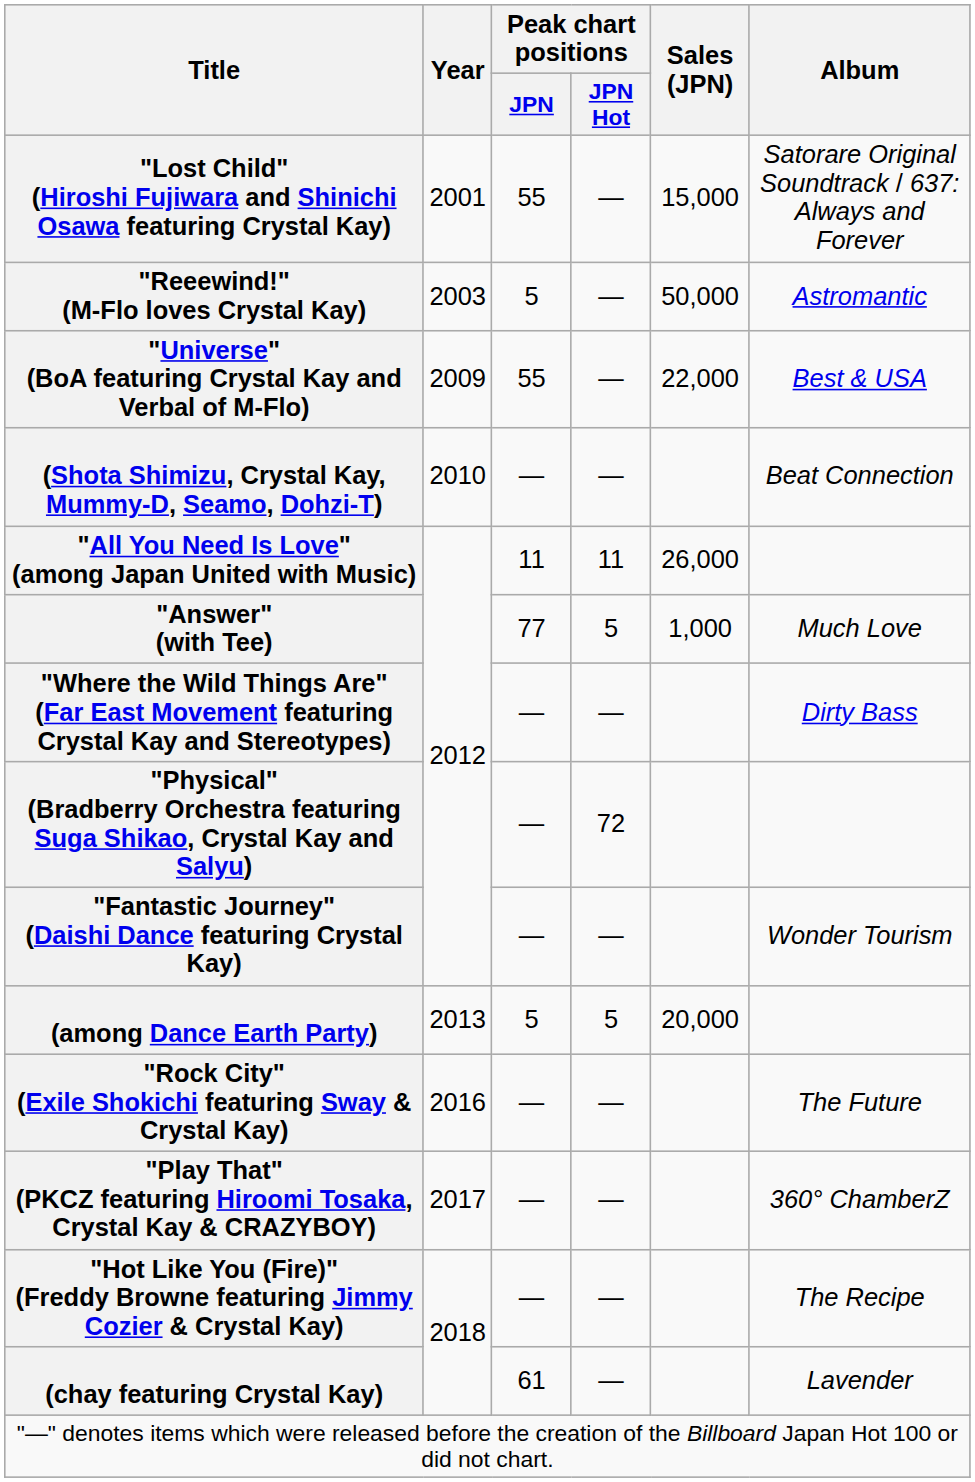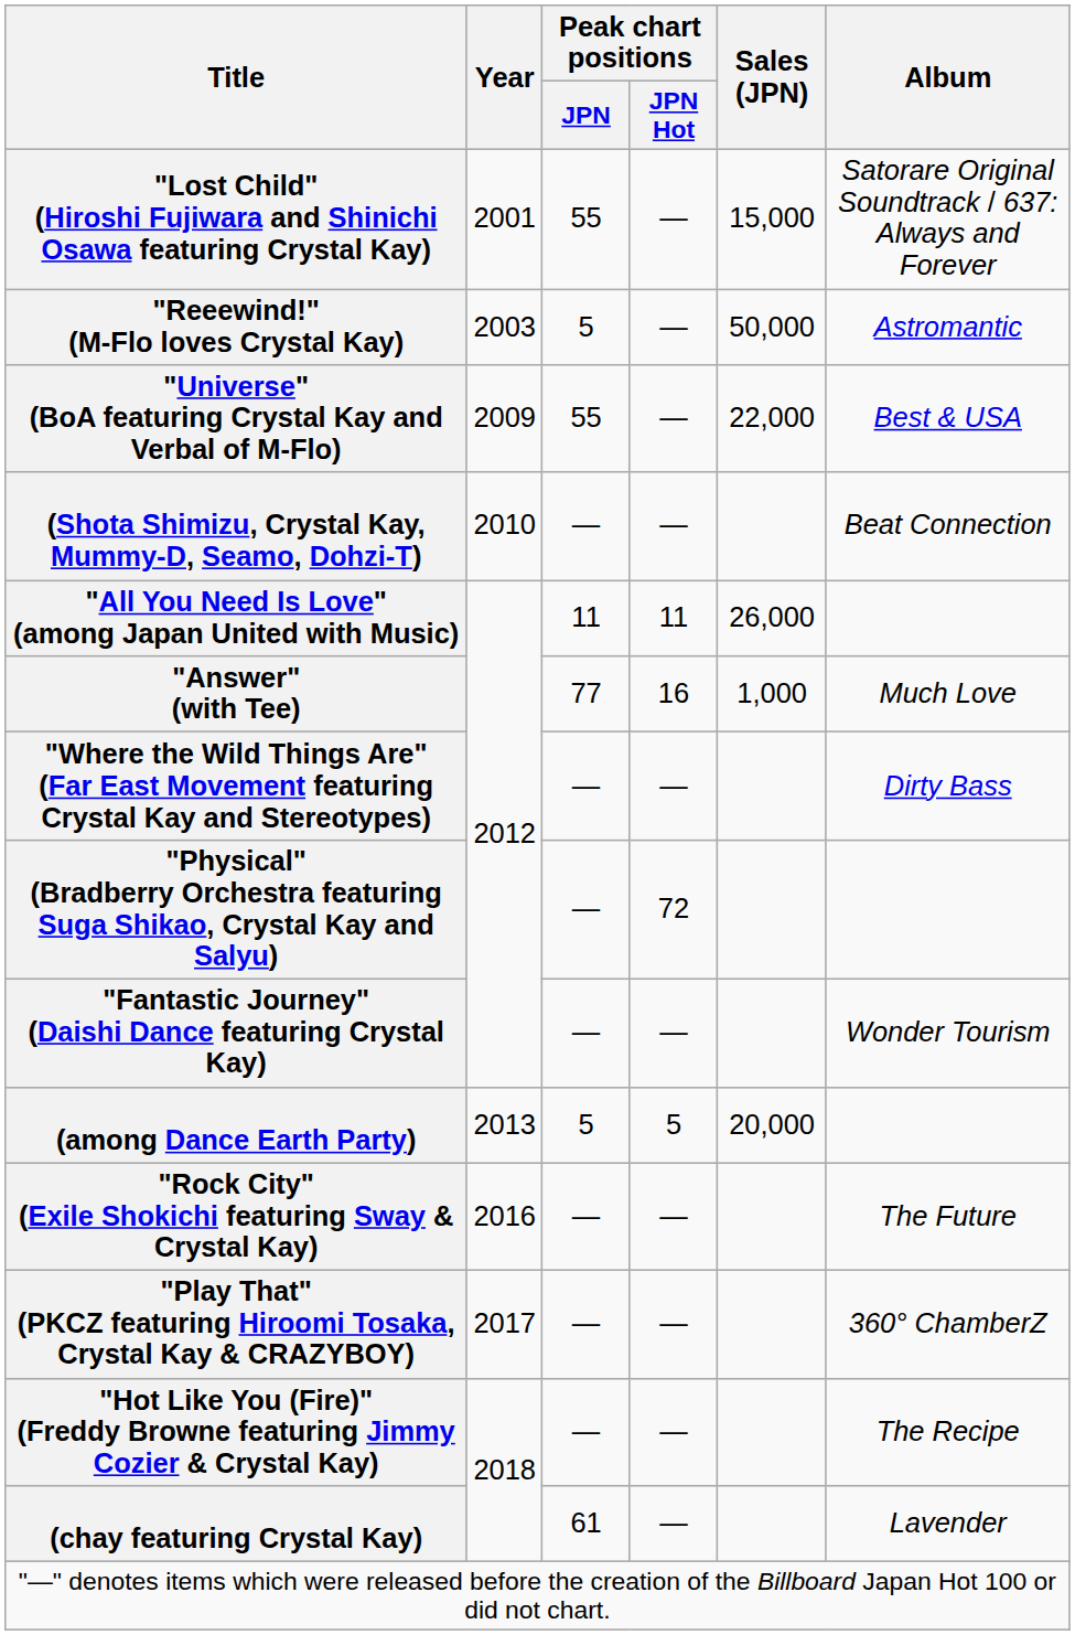"Answer" (with Tee) | Peak chart positions / JPN Hot: 5 -> 16
